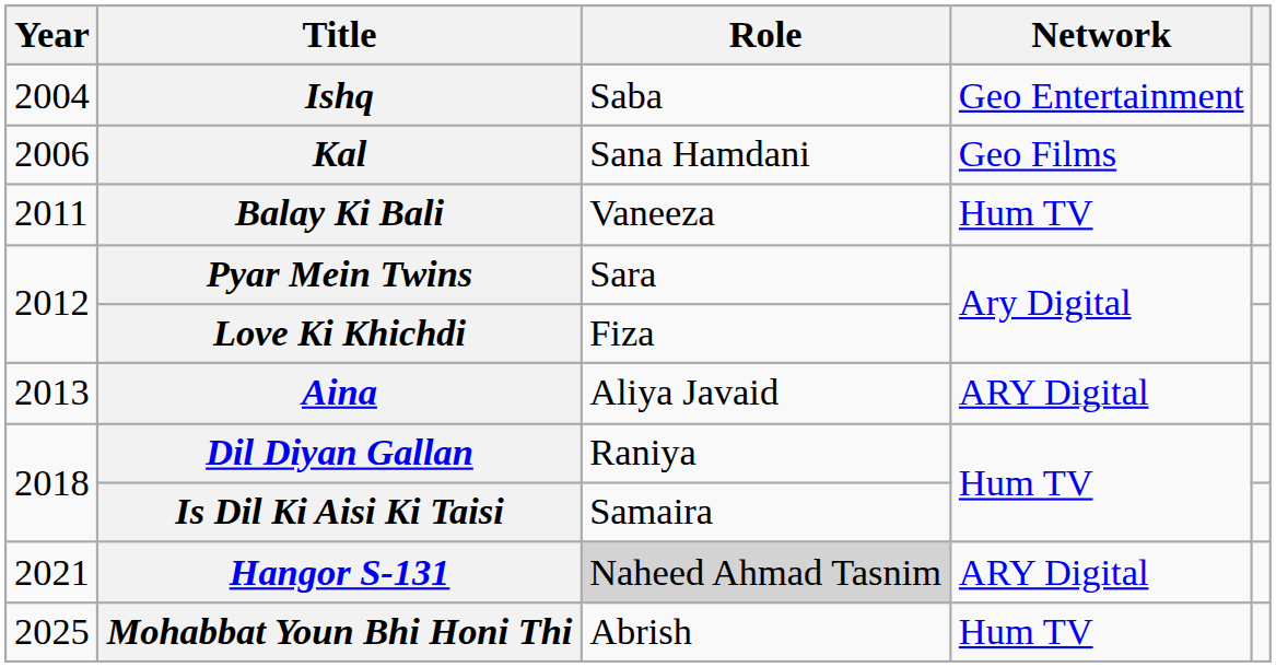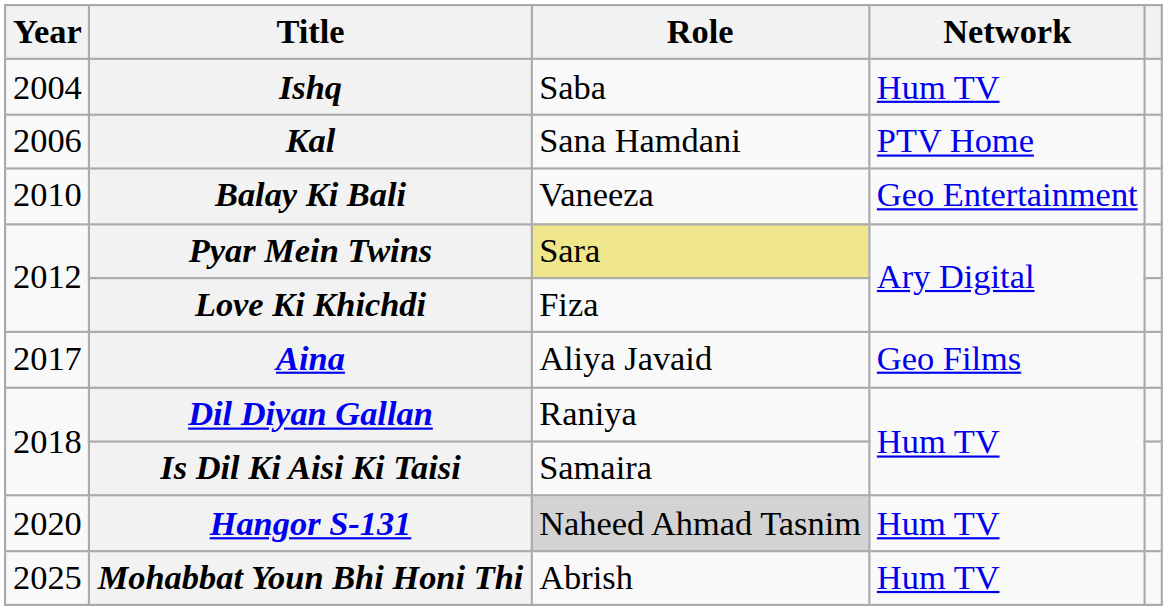Ishq | Network: Geo Entertainment -> Hum TV
Kal | Network: Geo Films -> PTV Home
Balay Ki Bali | Year: 2011 -> 2010
Balay Ki Bali | Network: Hum TV -> Geo Entertainment
Pyar Mein Twins | Role: no background -> khaki background
Aina | Year: 2013 -> 2017
Aina | Network: ARY Digital -> Geo Films
Hangor S-131 | Year: 2021 -> 2020
Hangor S-131 | Network: ARY Digital -> Hum TV
